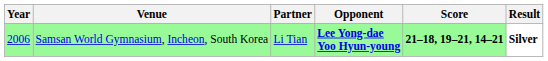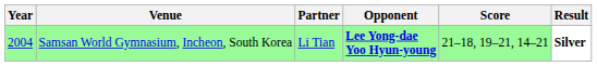Samsan World Gymnasium, Incheon, South Korea | Year: 2006 -> 2004
Samsan World Gymnasium, Incheon, South Korea | Score: bold -> normal
